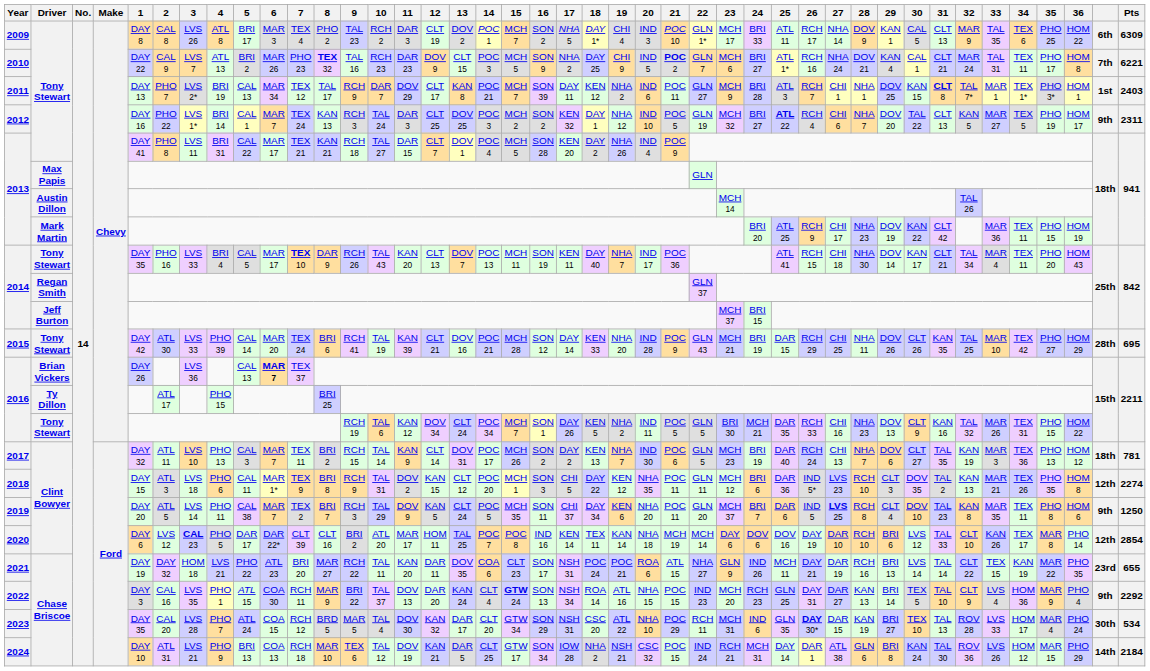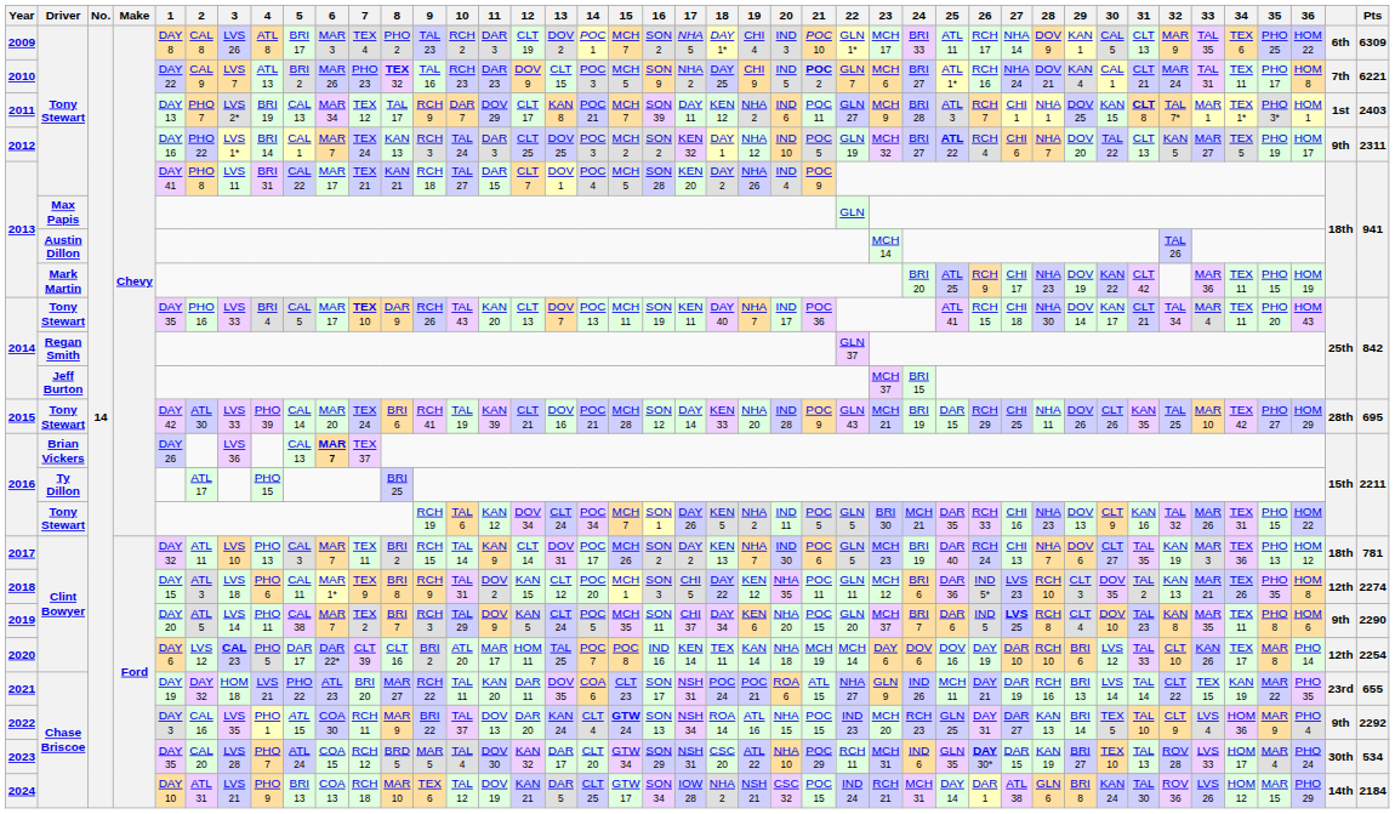2019 | 21: POC 11 -> POC 15
2019 | Pts: 1250 -> 2290
2020 | Pts: 2854 -> 2254
